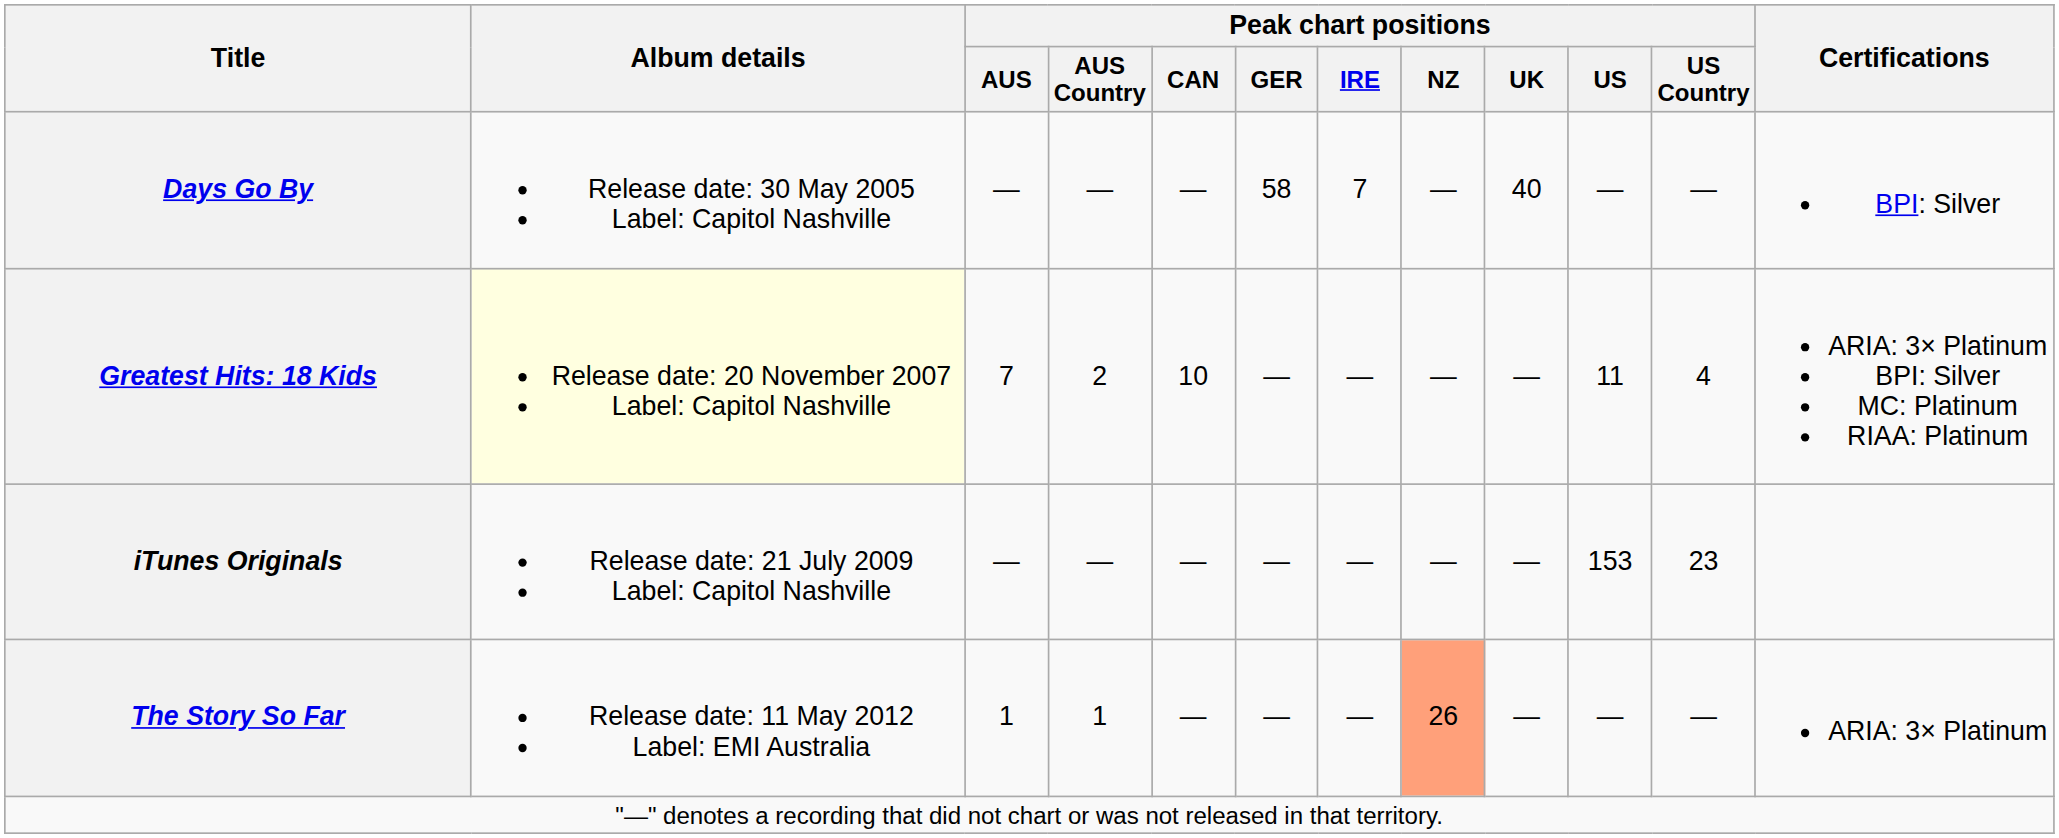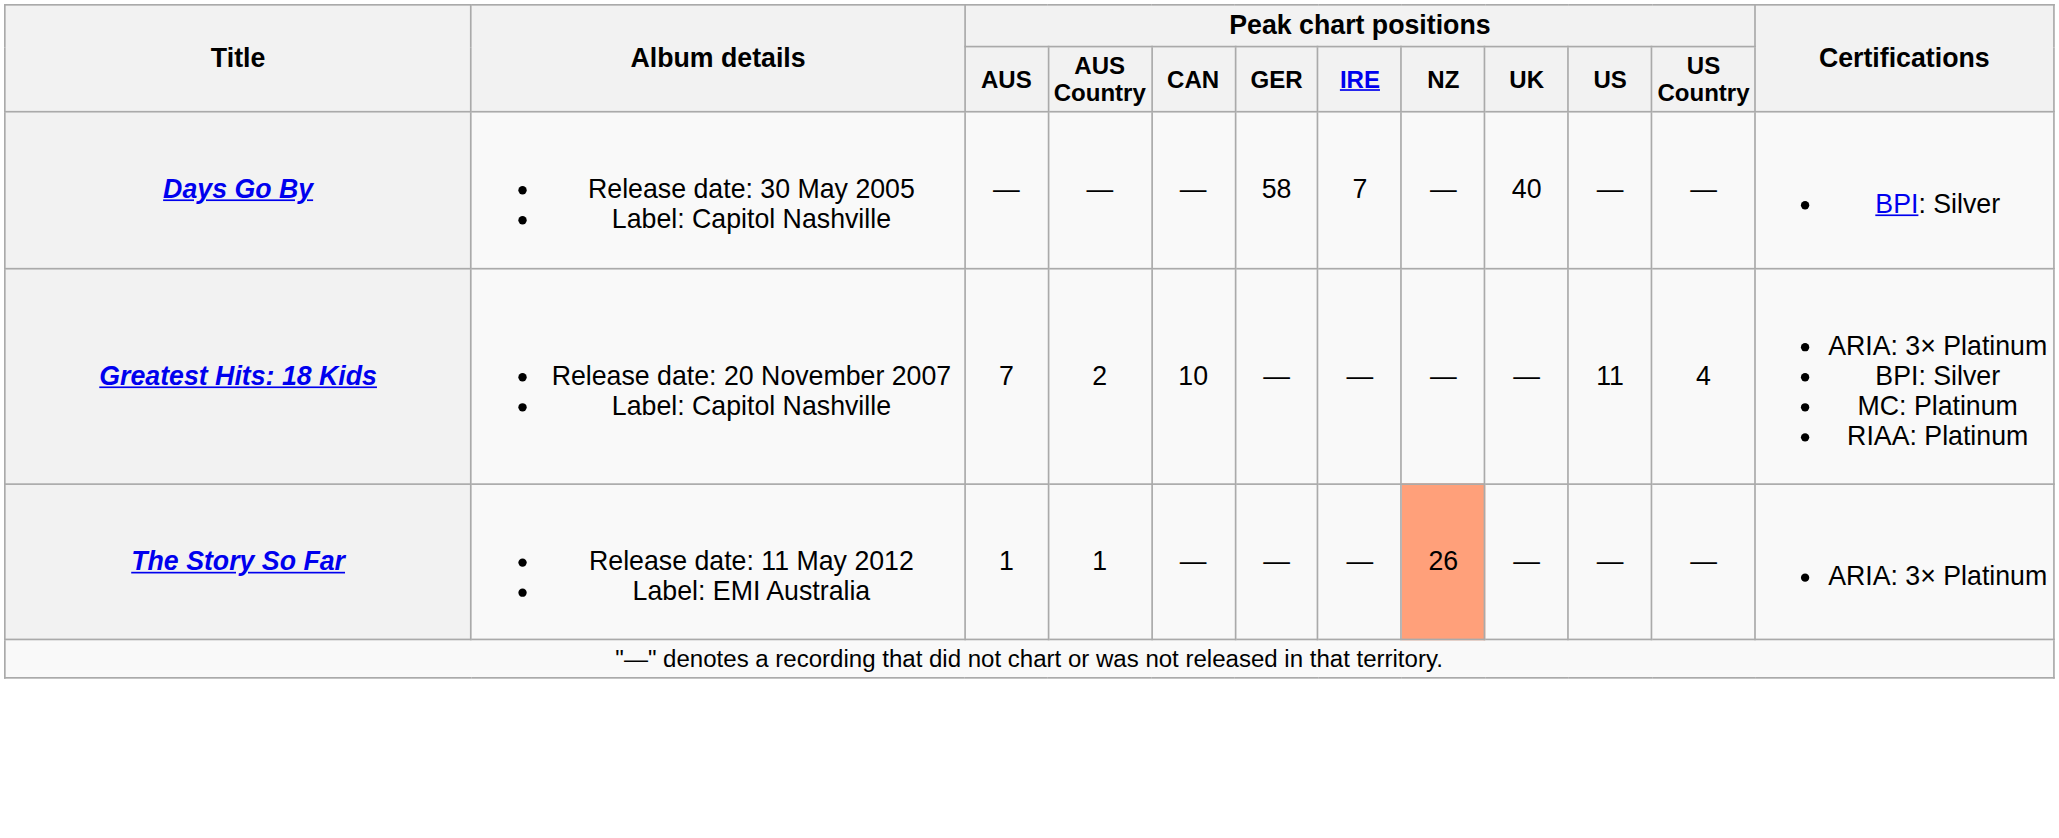Greatest Hits: 18 Kids | Album details: lightyellow background -> no background
- row: iTunes Originals | Release date: 21 July 2009 Label: Capitol Nashville | — | — | — | — | — | — | — | 153 | 23
